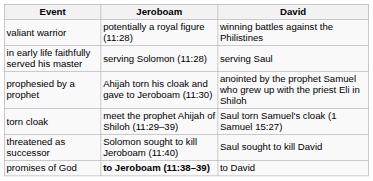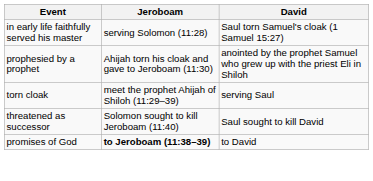- row: valiant warrior | potentially a royal figure (11:28) | winning battles against the Philistines
in early life faithfully served his master | David: serving Saul -> Saul torn Samuel's cloak (1 Samuel 15:27)
torn cloak | David: Saul torn Samuel's cloak (1 Samuel 15:27) -> serving Saul
